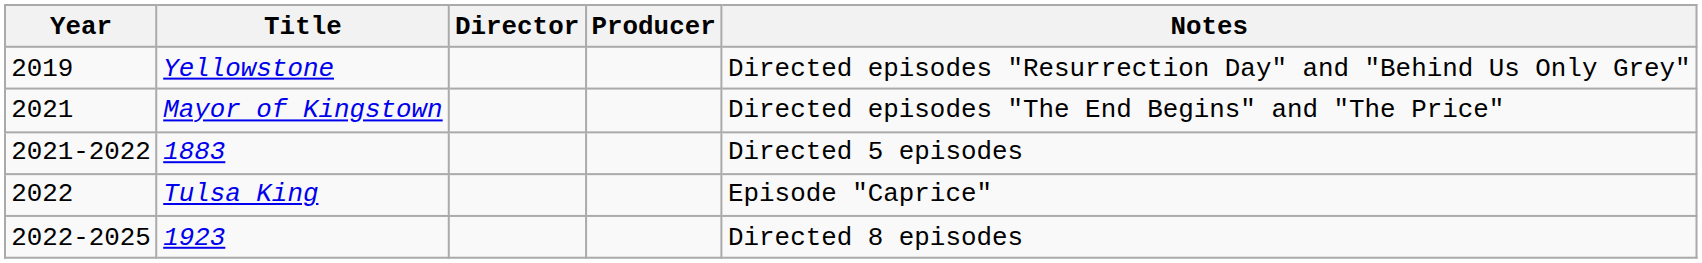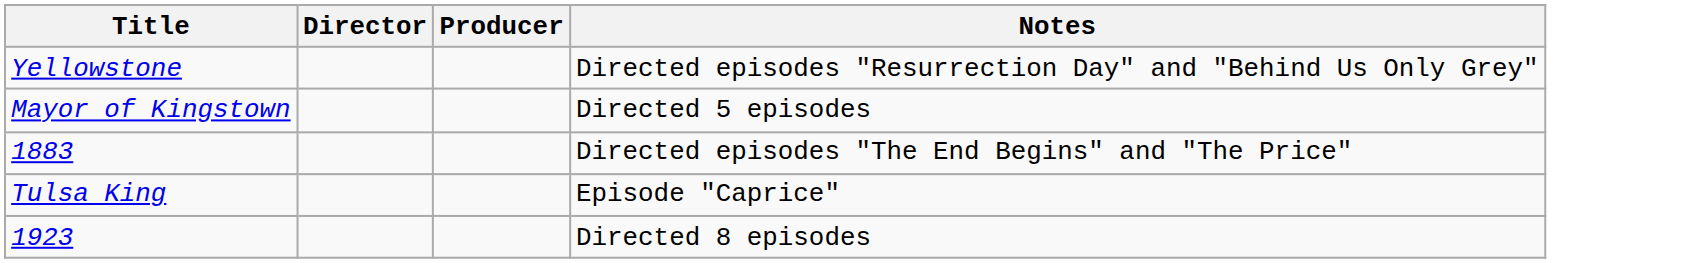- column: Year | 2019 | 2021 | 2021-2022 | 2022 | 2022-2025
Mayor of Kingstown | Notes: Directed episodes "The End Begins" and "The Price" -> Directed 5 episodes
1883 | Notes: Directed 5 episodes -> Directed episodes "The End Begins" and "The Price"
